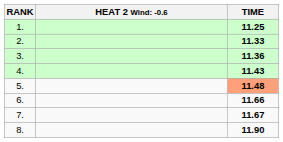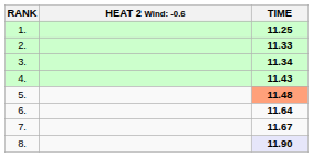3. | TIME: 11.36 -> 11.34
6. | TIME: 11.66 -> 11.64
8. | TIME: no background -> lavender background
